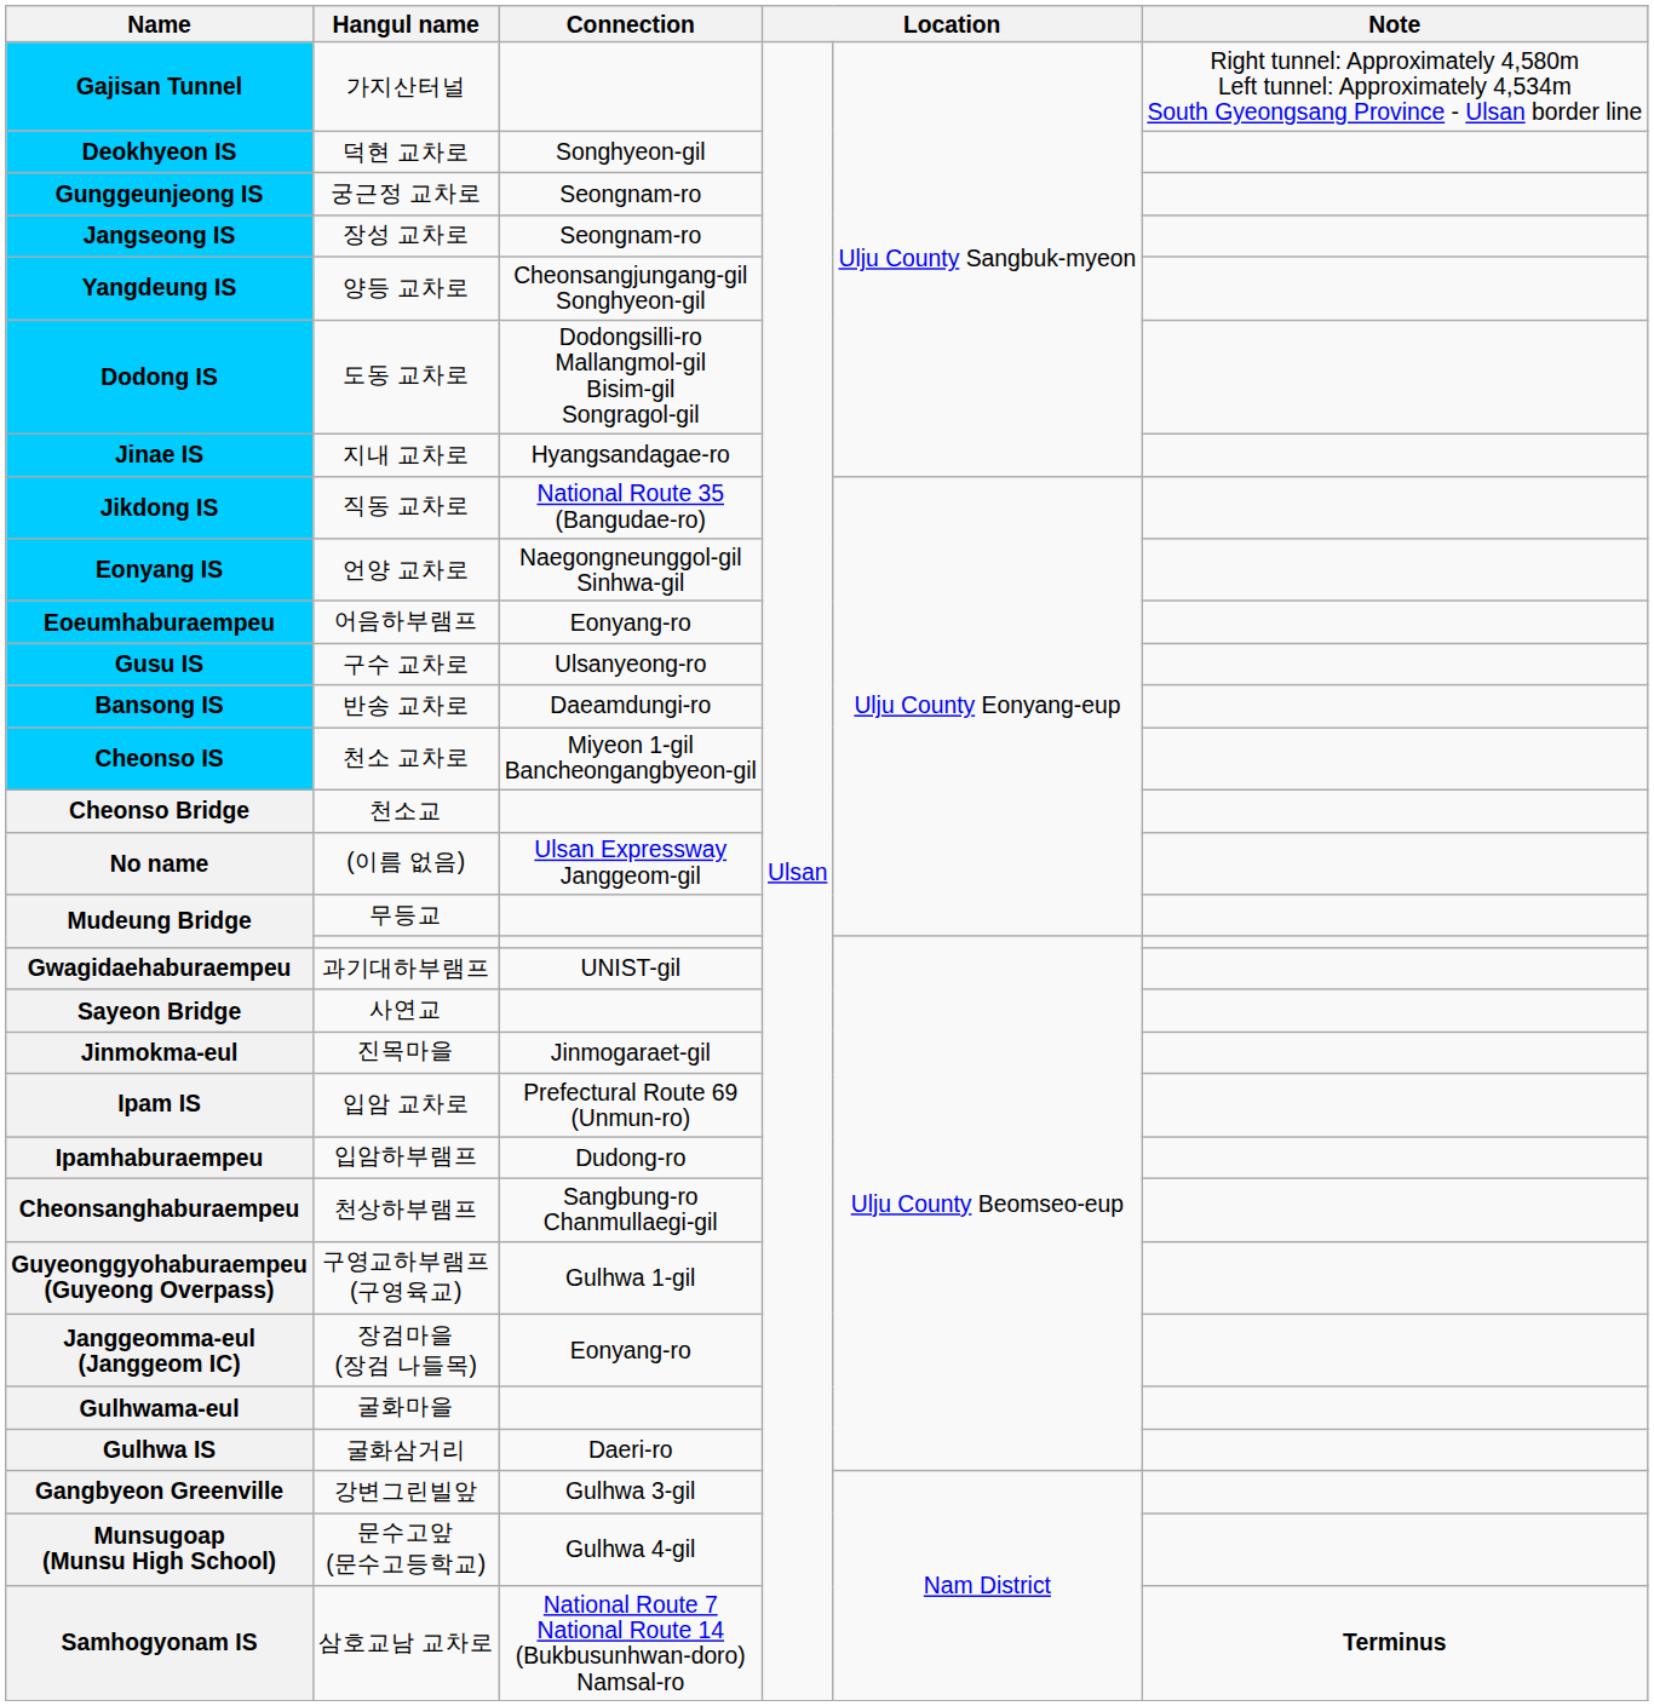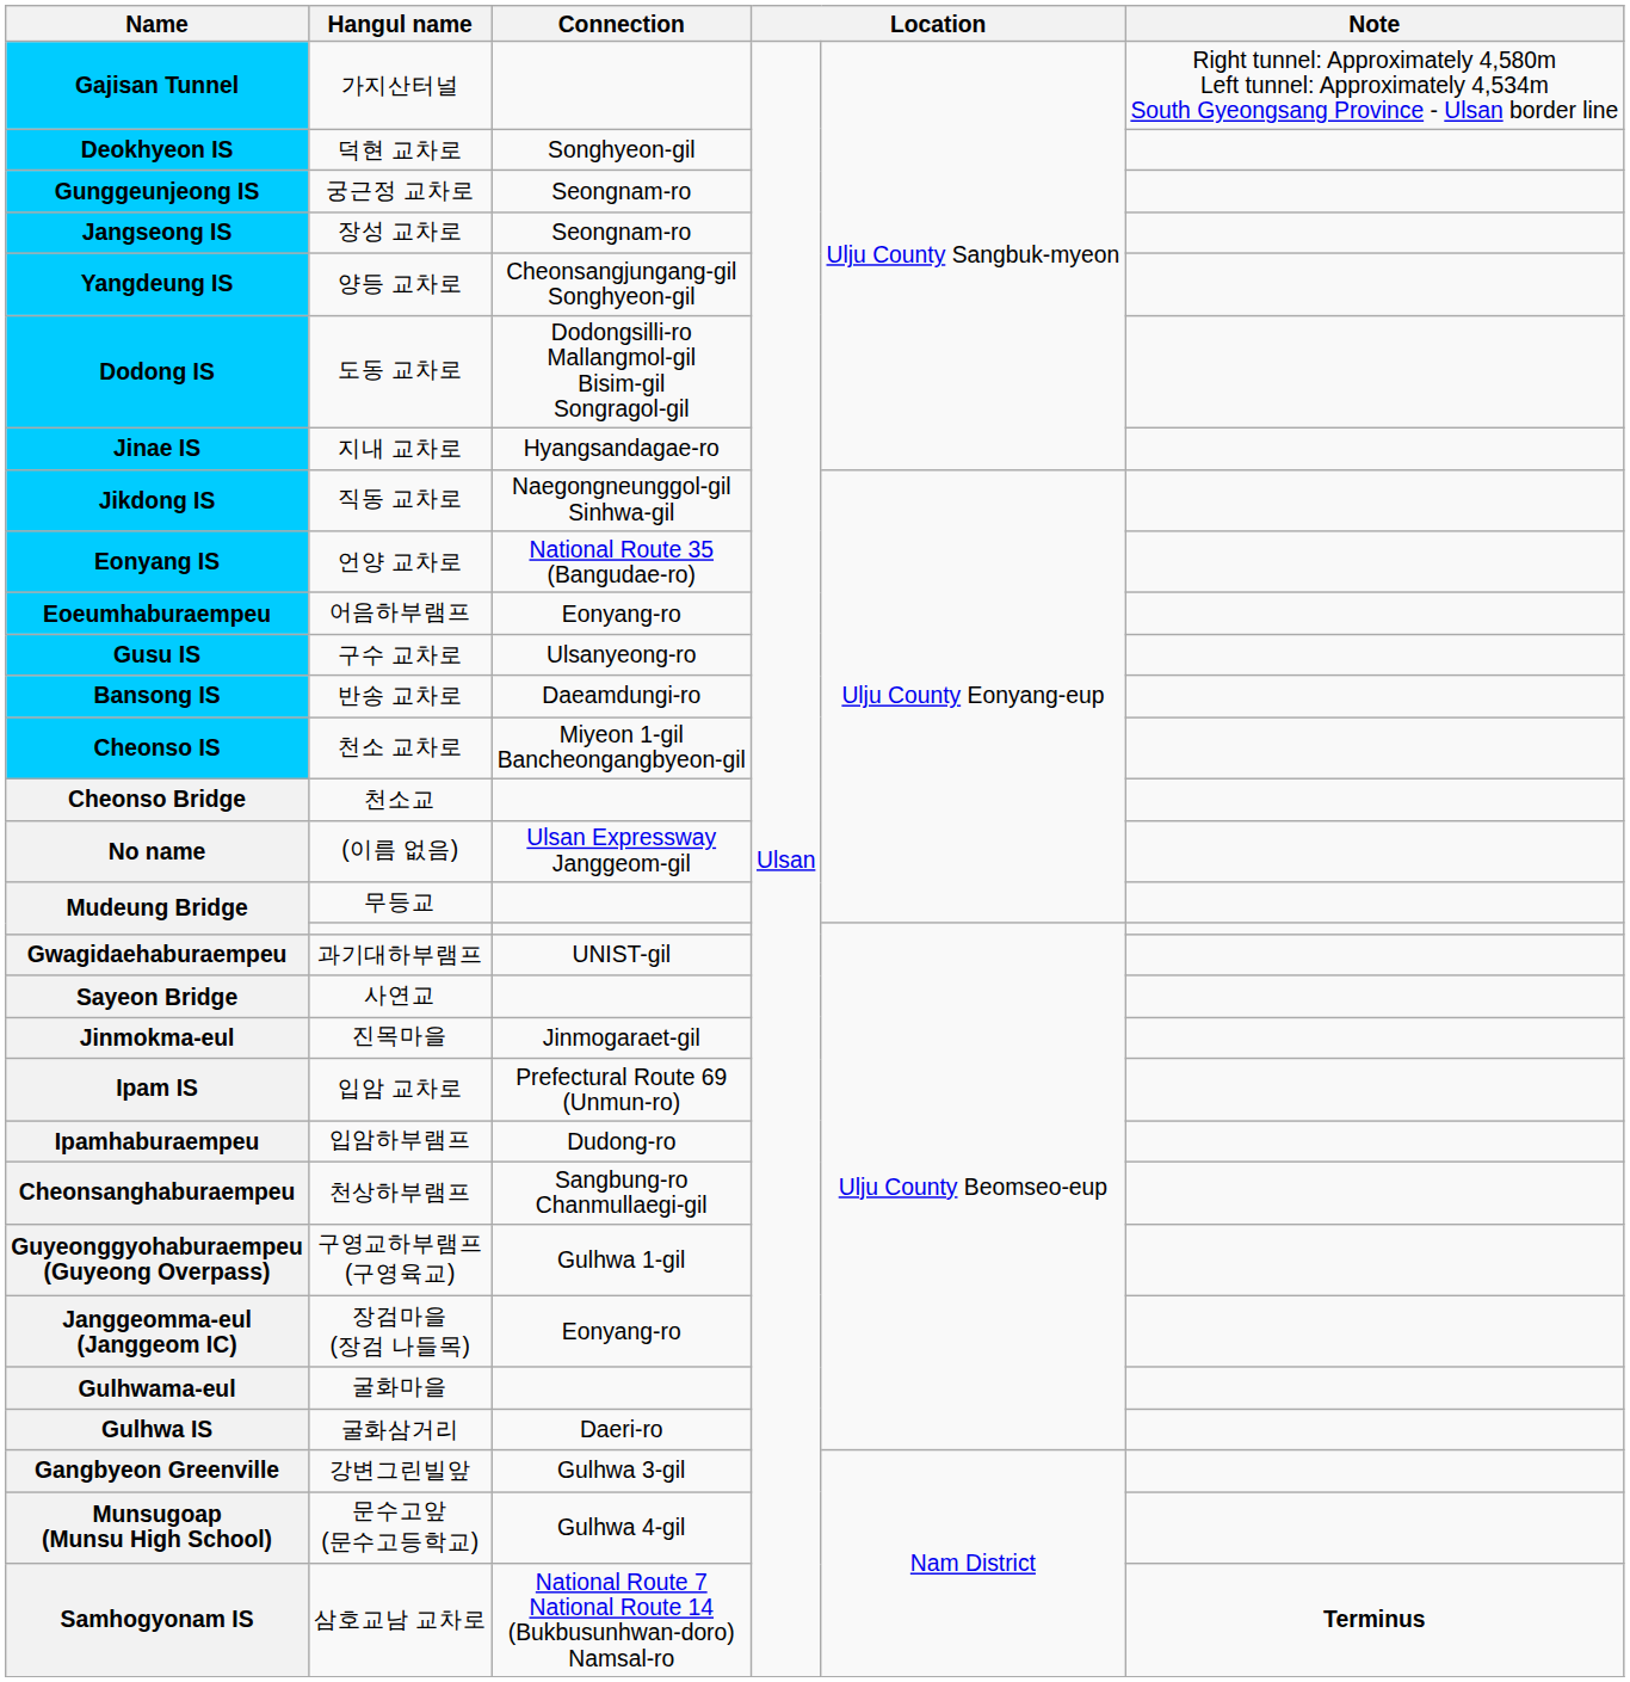Jikdong IS | Connection: National Route 35 (Bangudae-ro) -> Naegongneunggol-gil Sinhwa-gil
Eonyang IS | Connection: Naegongneunggol-gil Sinhwa-gil -> National Route 35 (Bangudae-ro)
